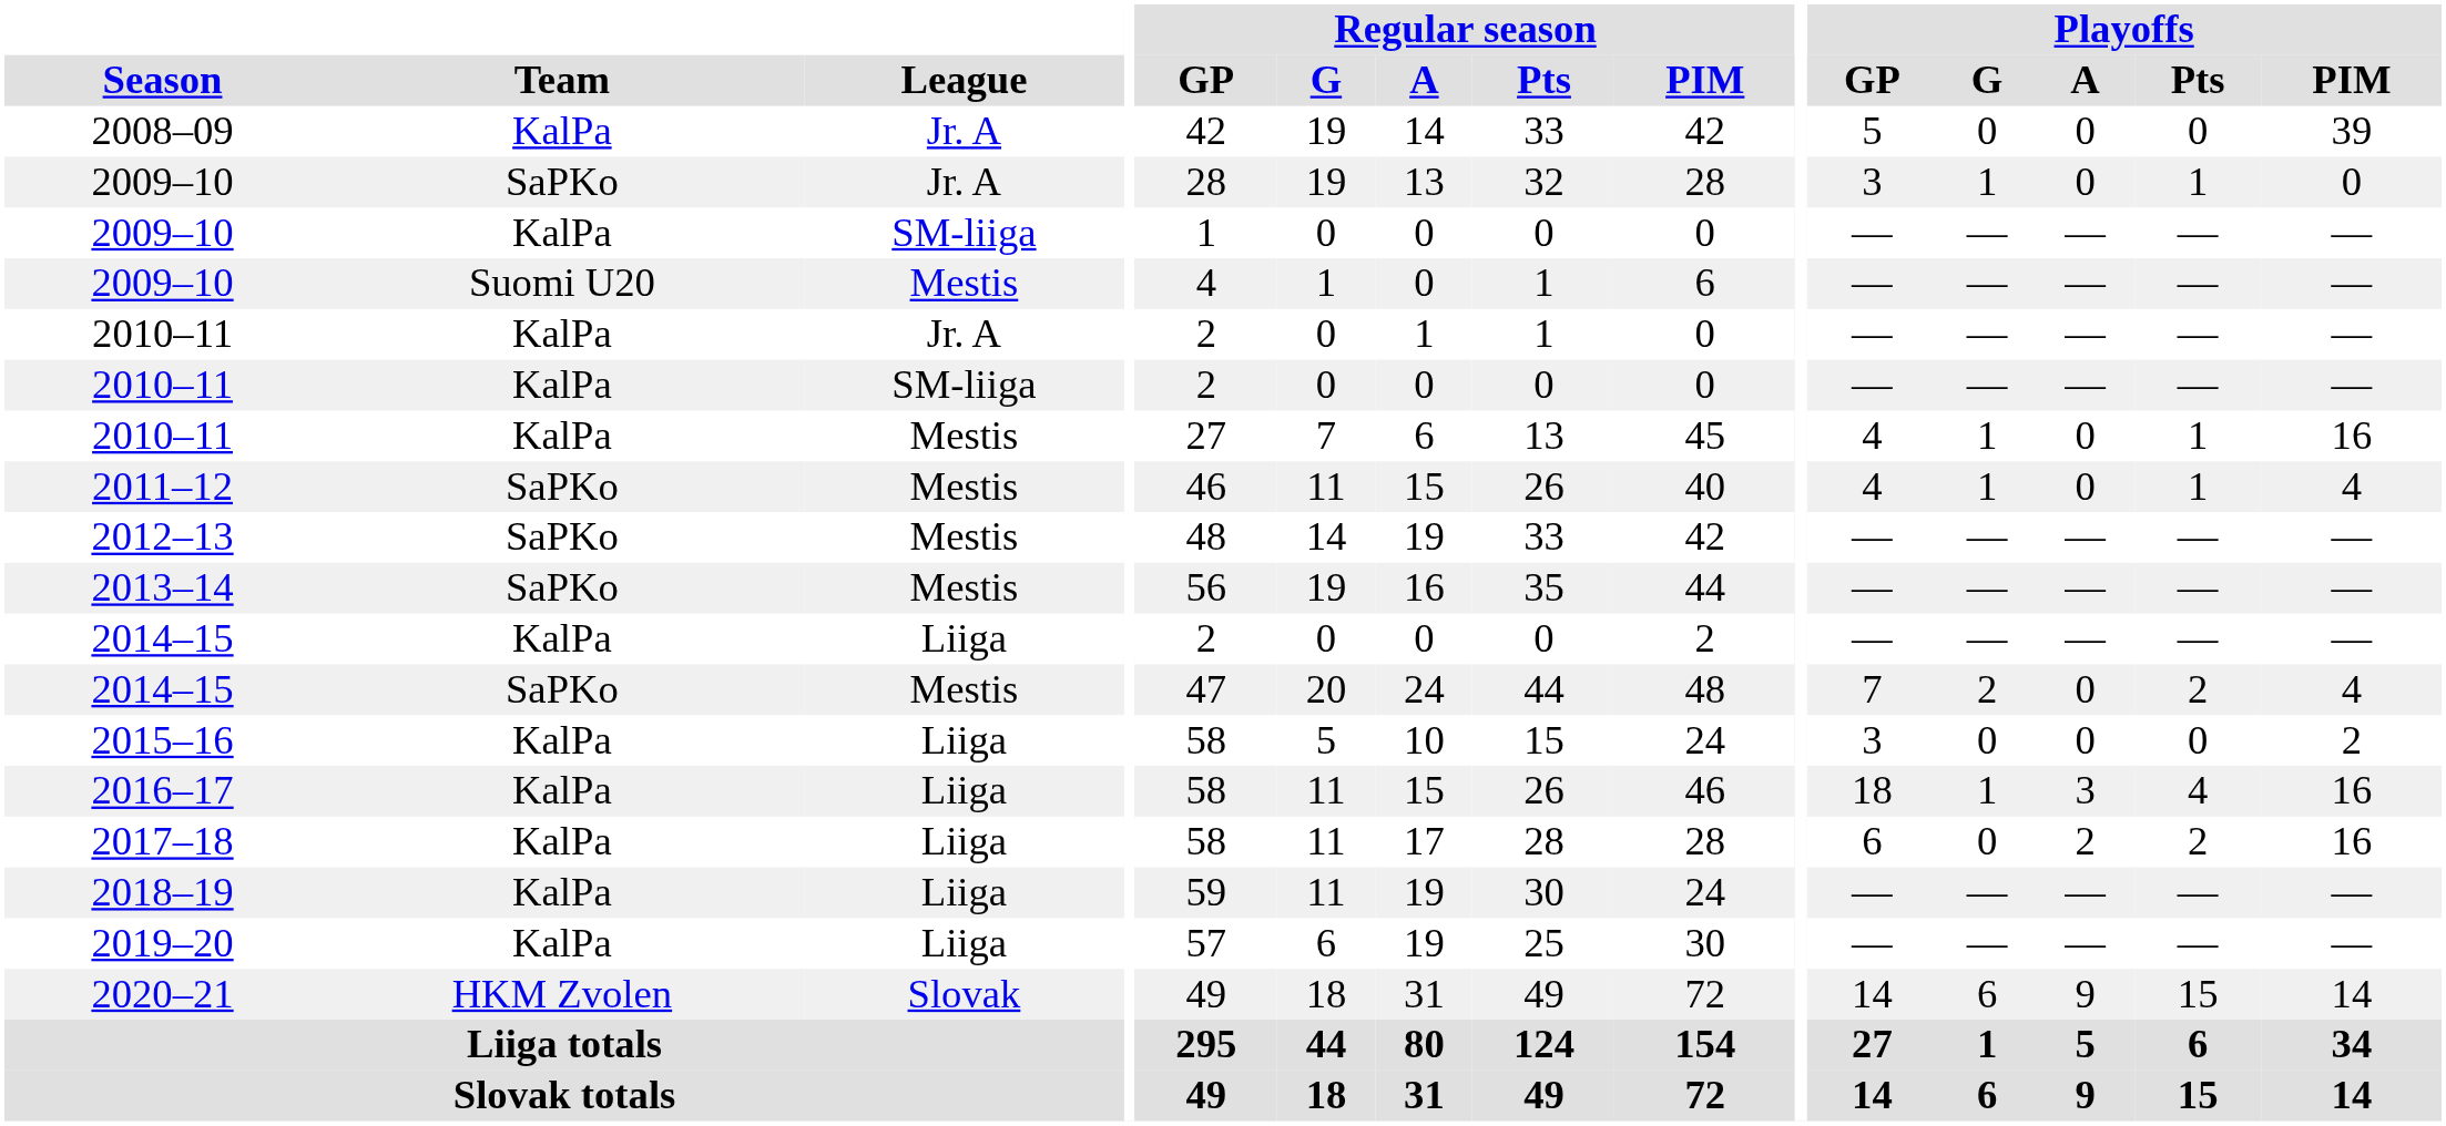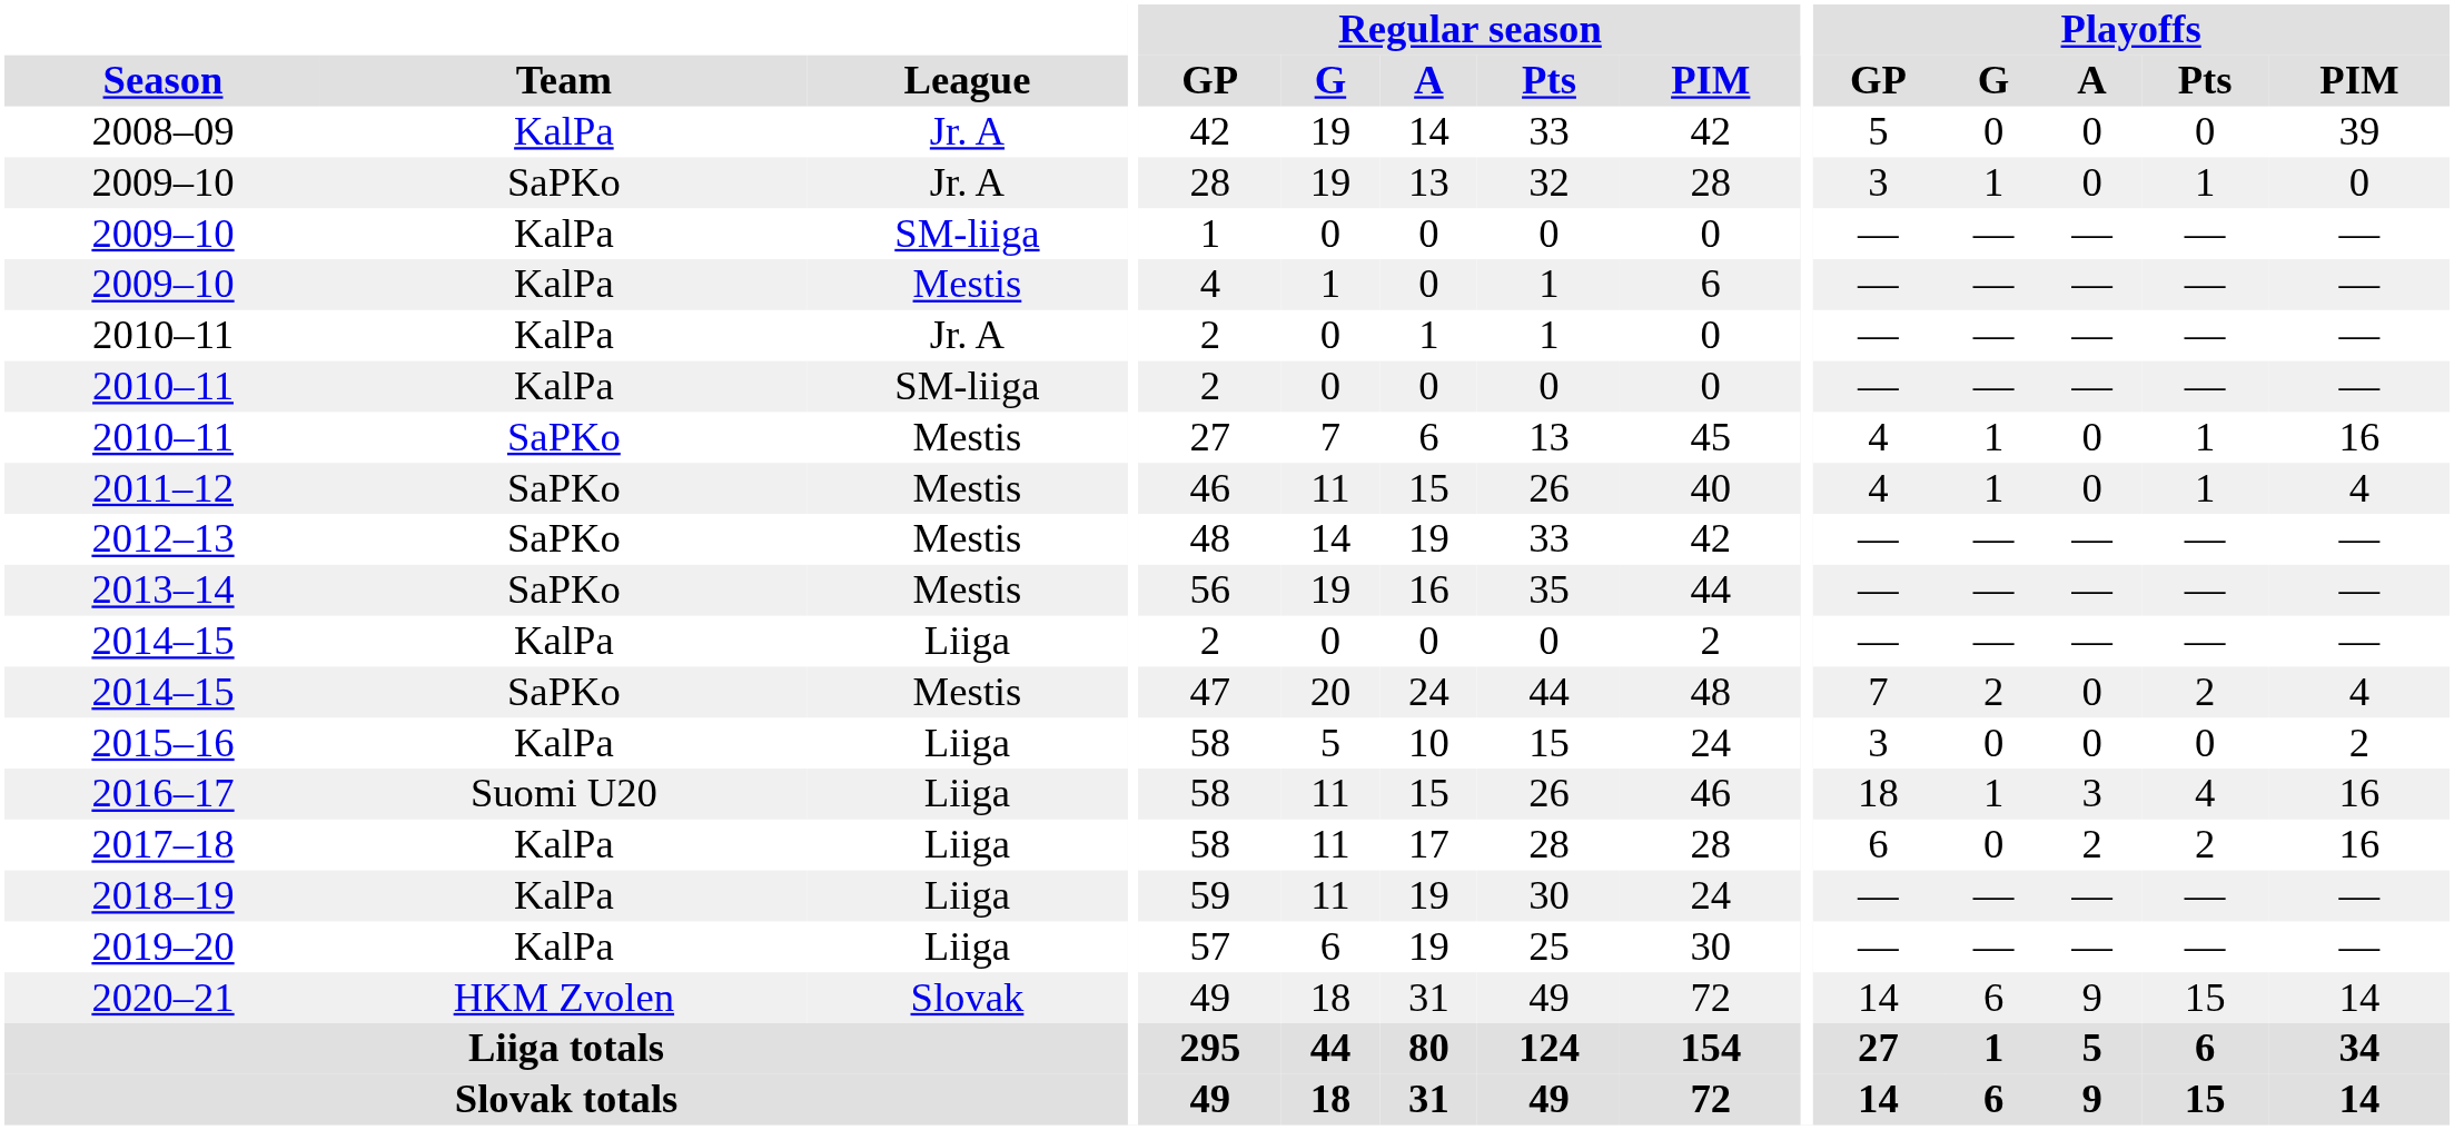2009–10 / Mestis | Team: Suomi U20 -> KalPa
2010–11 / Mestis | Team: KalPa -> SaPKo
2016–17 | Team: KalPa -> Suomi U20
